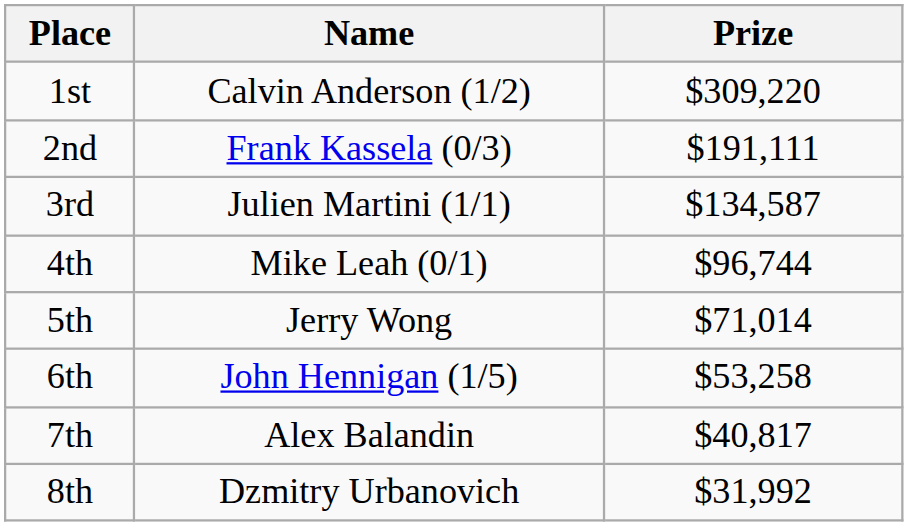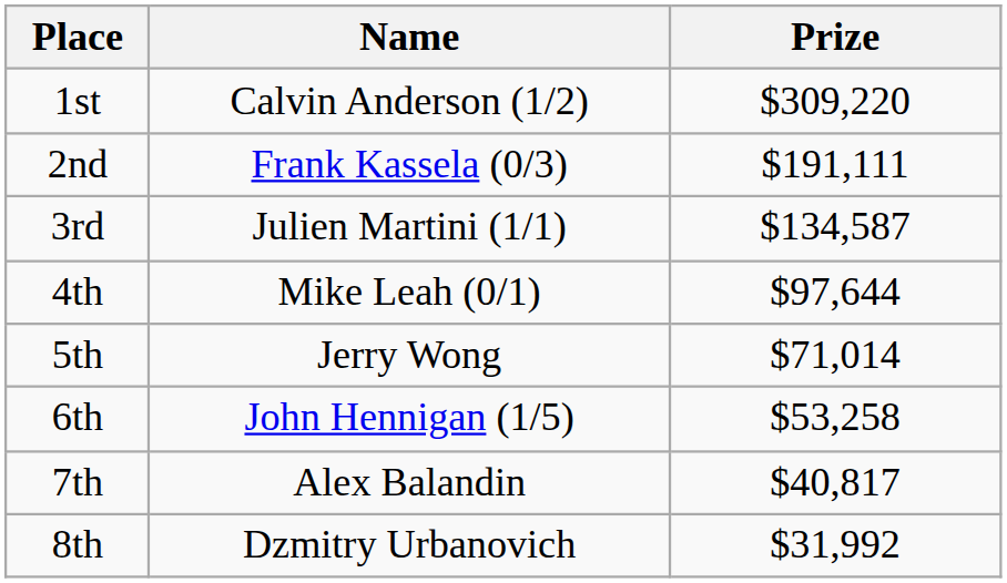4th | Prize: $96,744 -> $97,644
